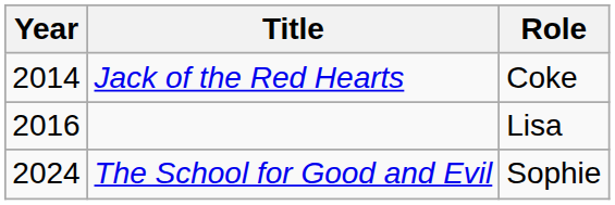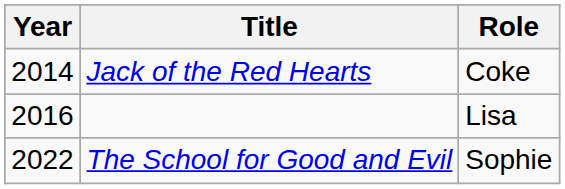The School for Good and Evil | Year: 2024 -> 2022
